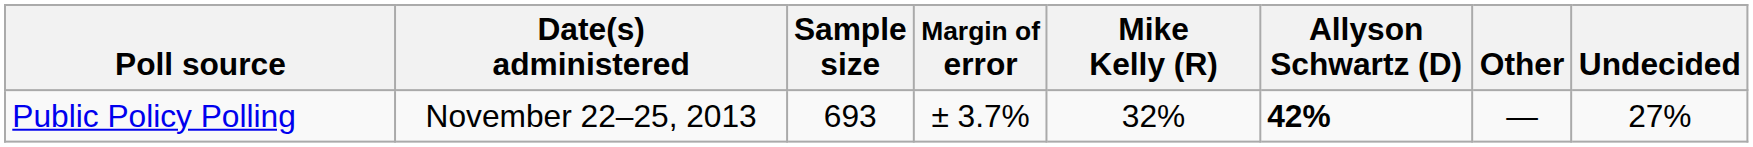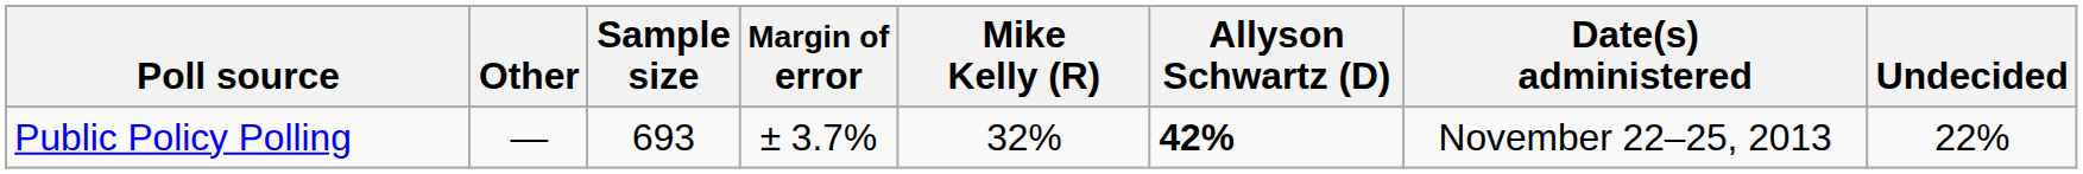columns swapped: Date(s) administered <-> Other
Public Policy Polling | Undecided: 27% -> 22%
